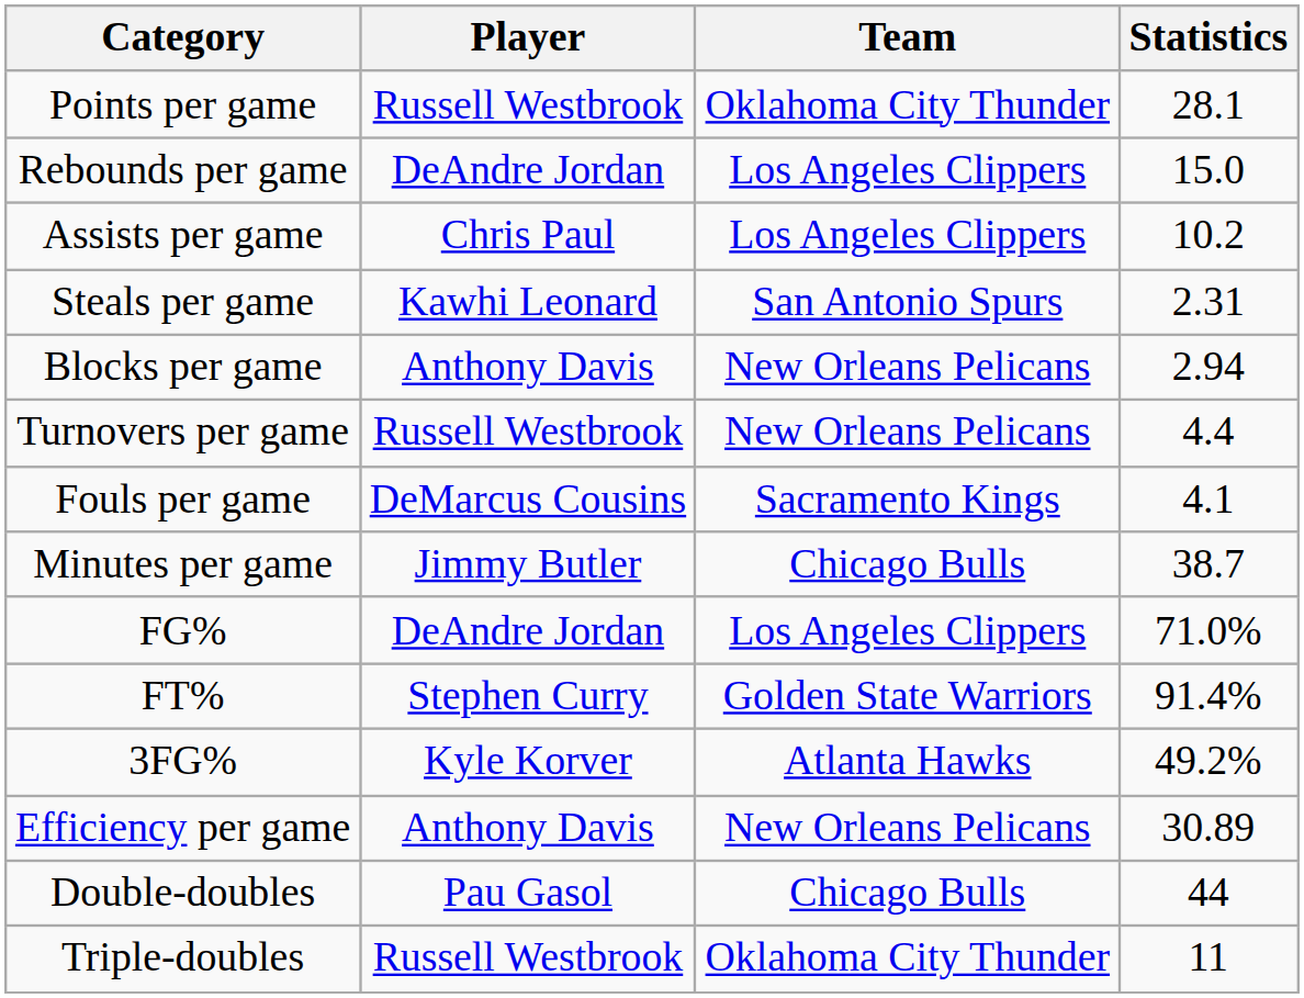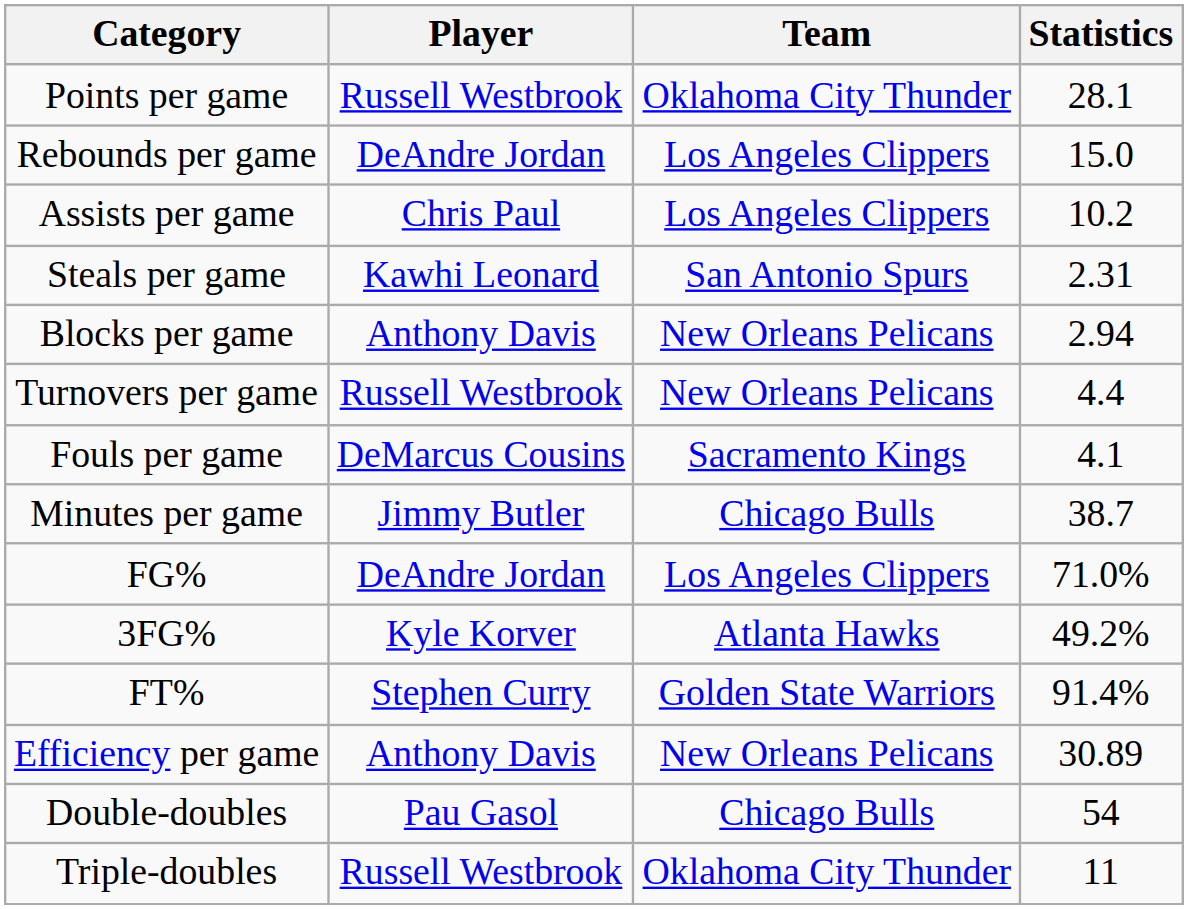rows swapped: FT% <-> 3FG%
Double-doubles | Statistics: 44 -> 54
